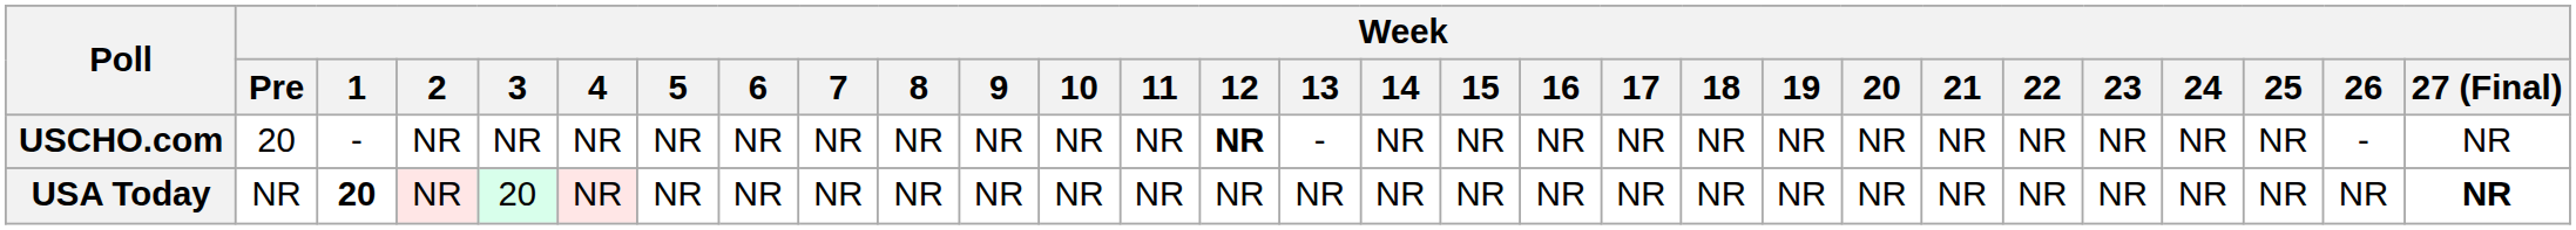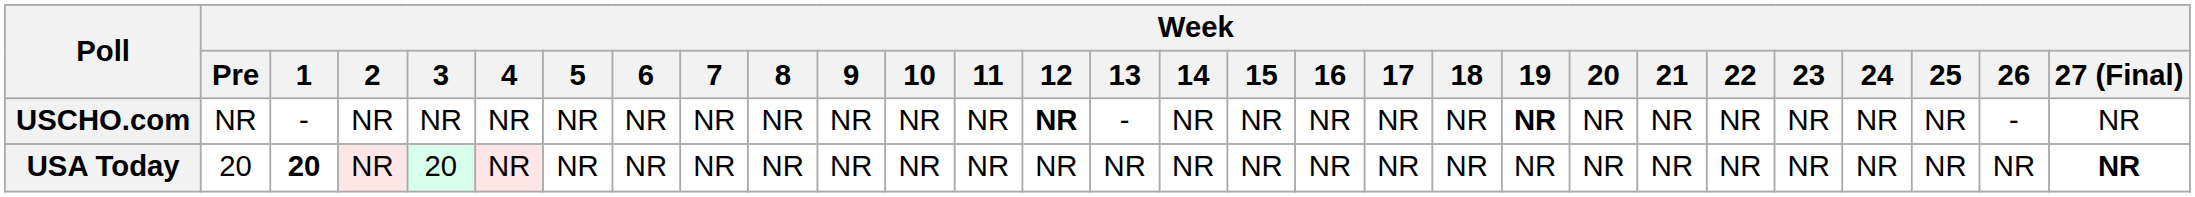USCHO.com | Week / Pre: 20 -> NR
USCHO.com | Week / 19: normal -> bold
USA Today | Week / Pre: NR -> 20
